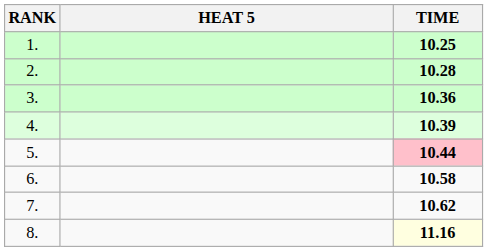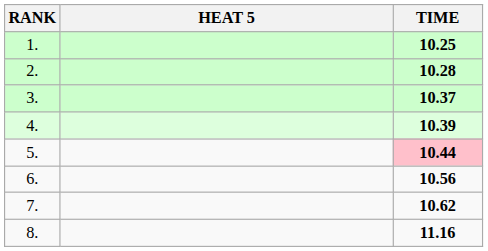3. | TIME: 10.36 -> 10.37
6. | TIME: 10.58 -> 10.56
8. | TIME: lightyellow background -> no background
